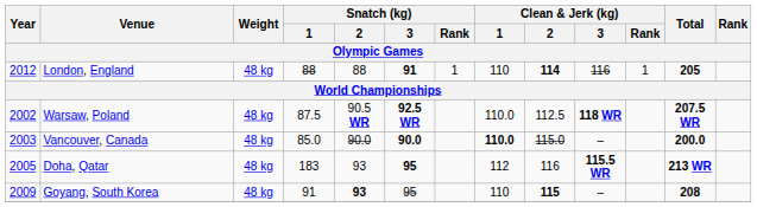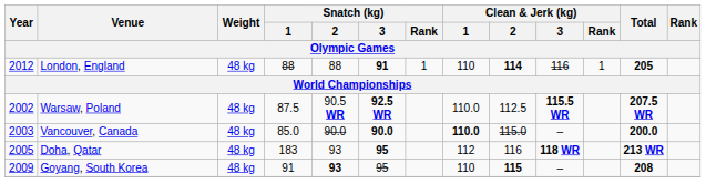Warsaw, Poland | Clean & Jerk (kg) / 3: 118 WR -> 115.5 WR
Doha, Qatar | Clean & Jerk (kg) / 3: 115.5 WR -> 118 WR
